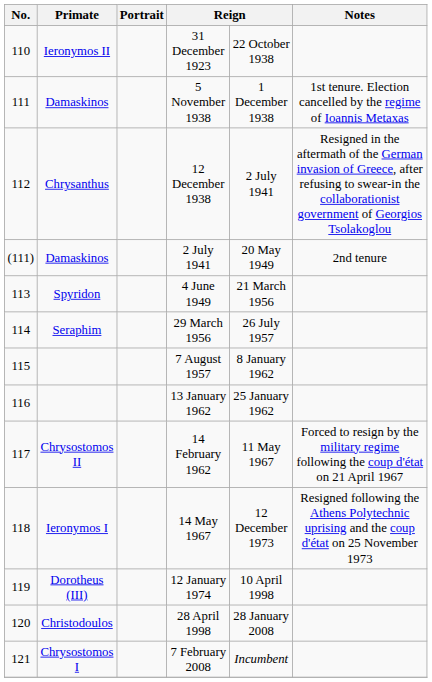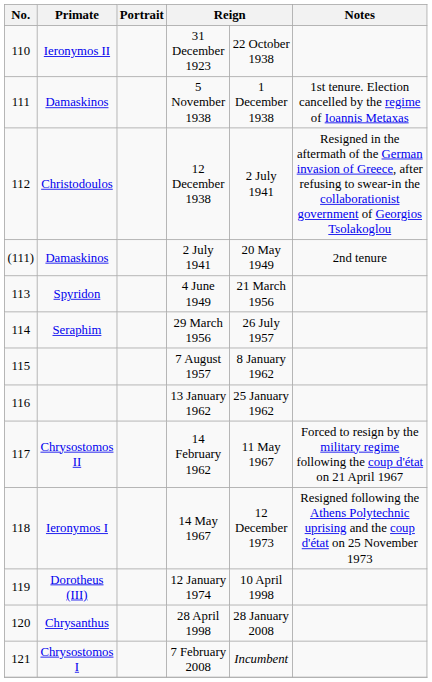12 December 1938 | Primate: Chrysanthus -> Christodoulos
28 April 1998 | Primate: Christodoulos -> Chrysanthus
